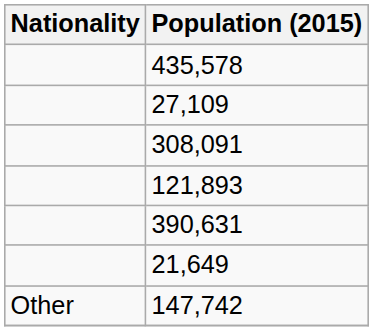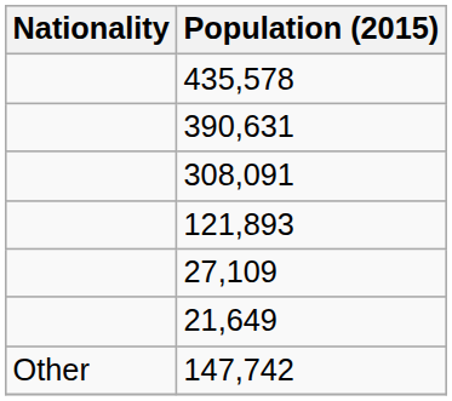rows swapped: 390,631 <-> 27,109
